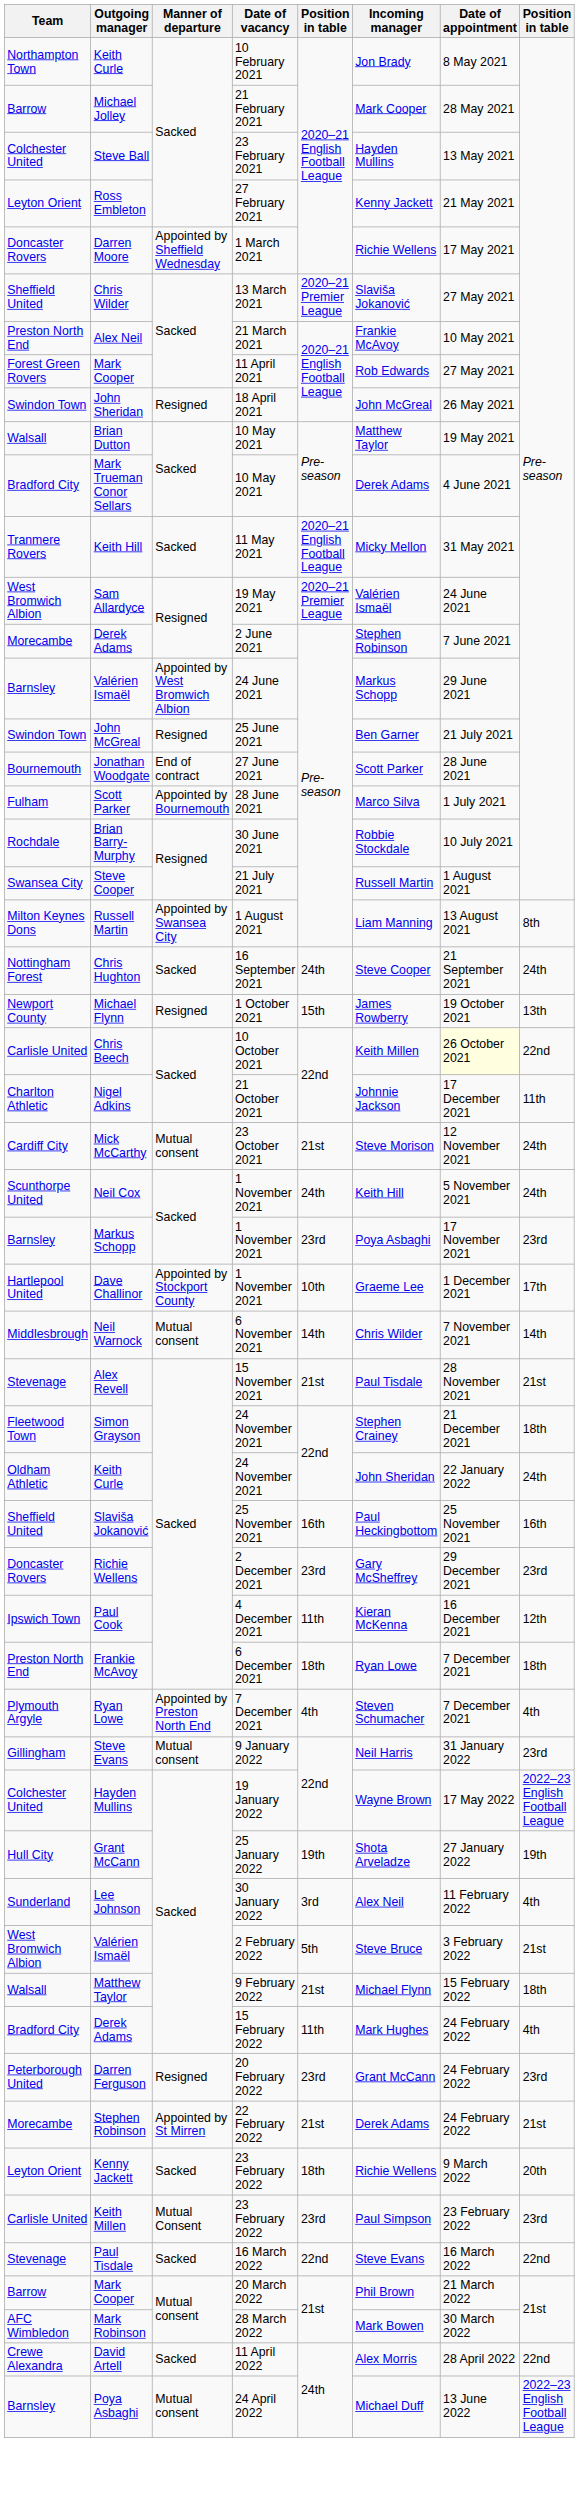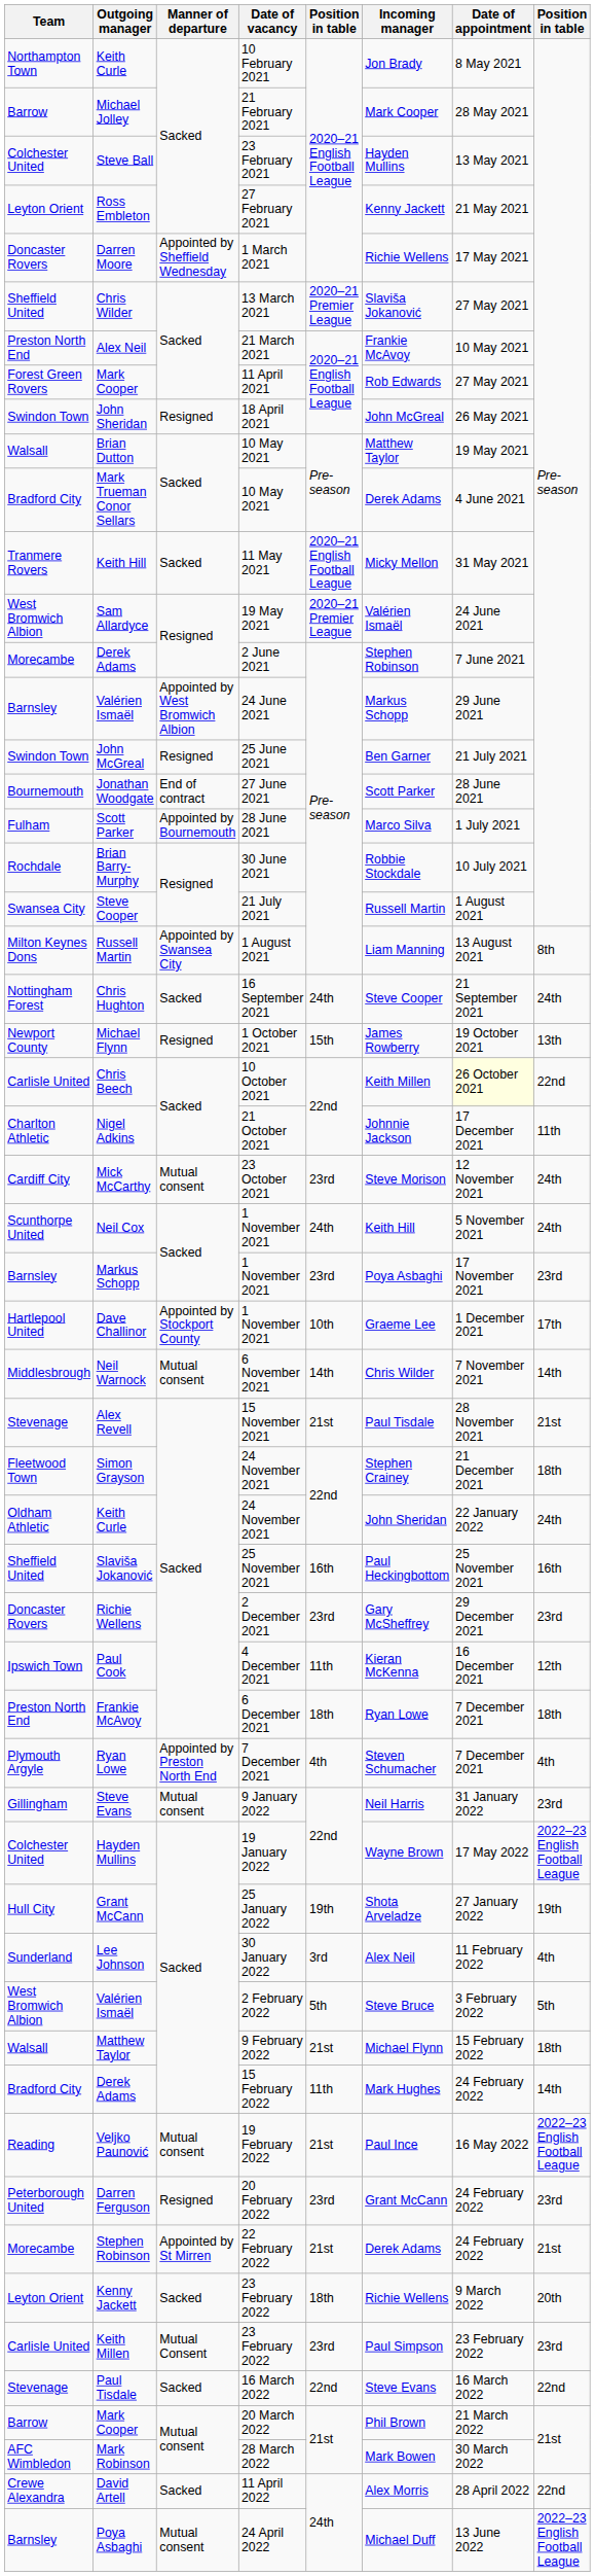Mick McCarthy | column 5: 21st -> 23rd
Valérien Ismaël / 2 February 2022 | column 8: 21st -> 5th
Derek Adams / 15 February 2022 | column 8: 4th -> 14th
+ row: Reading | Veljko Paunović | Mutual consent | 19 February 2022 | 21st | Paul Ince | 16 May 2022 | 2022–23 English Football League
